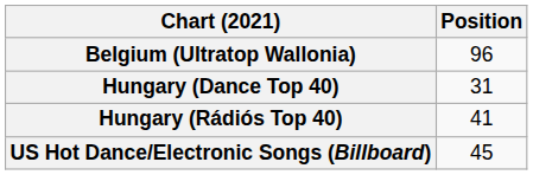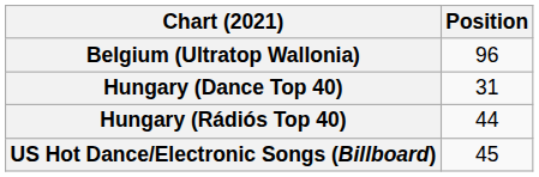Hungary (Rádiós Top 40) | Position: 41 -> 44
